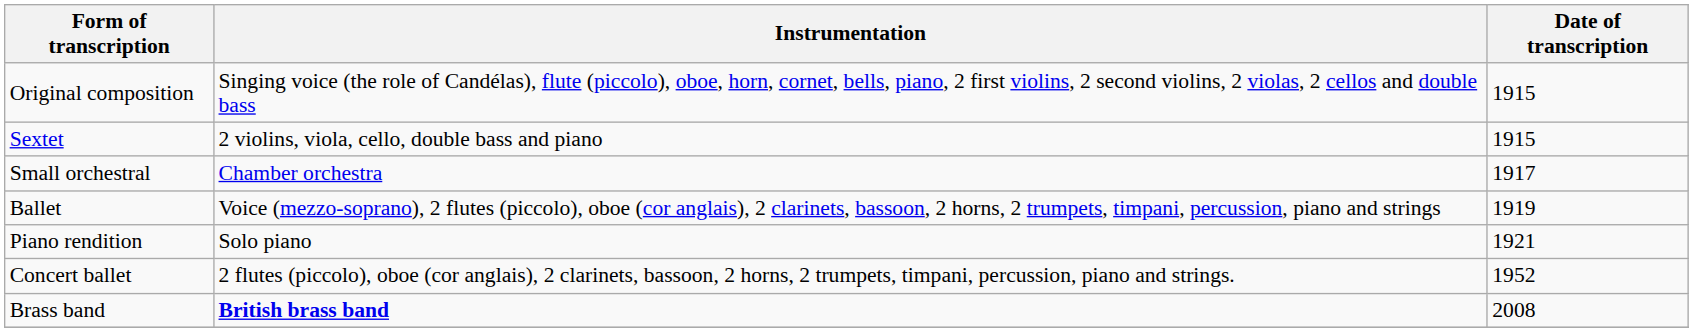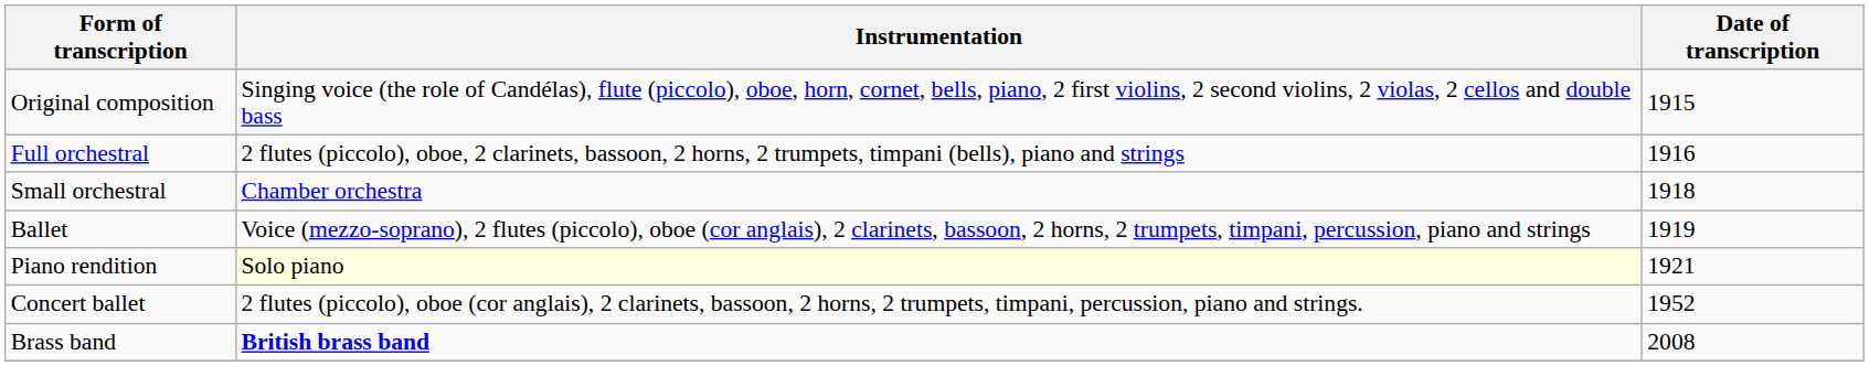- row: Sextet | 2 violins, viola, cello, double bass and piano | 1915
+ row: Full orchestral | 2 flutes (piccolo), oboe, 2 clarinets, bassoon, 2 horns, 2 trumpets, timpani (bells), piano and strings | 1916
Small orchestral | Date of transcription: 1917 -> 1918
Piano rendition | Instrumentation: no background -> lightyellow background
